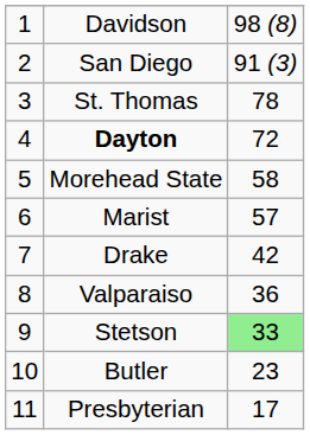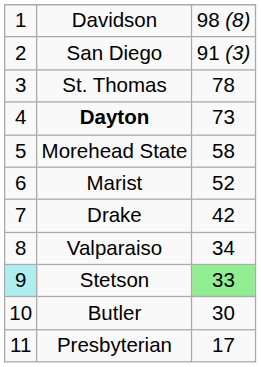Dayton | column 3: 72 -> 73
Marist | column 3: 57 -> 52
Valparaiso | column 3: 36 -> 34
Stetson | column 1: no background -> paleturquoise background
Butler | column 3: 23 -> 30
